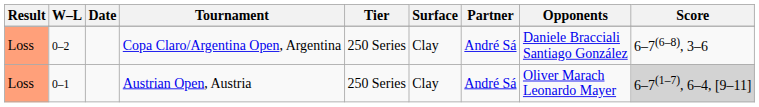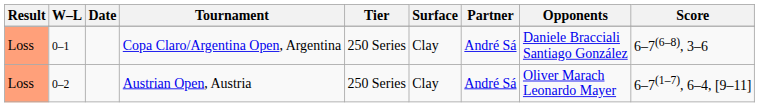Copa Claro/Argentina Open, Argentina | W–L: 0–2 -> 0–1
Austrian Open, Austria | W–L: 0–1 -> 0–2
Austrian Open, Austria | Score: lightgrey background -> no background
